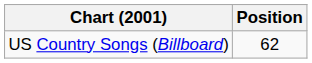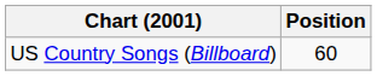US Country Songs (Billboard) | Position: 62 -> 60
